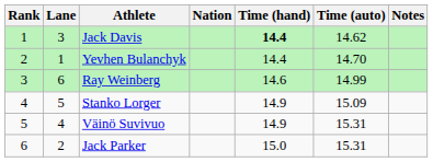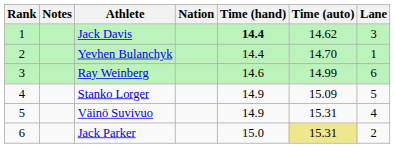columns swapped: Lane <-> Notes
Jack Parker | Time (auto): no background -> khaki background
